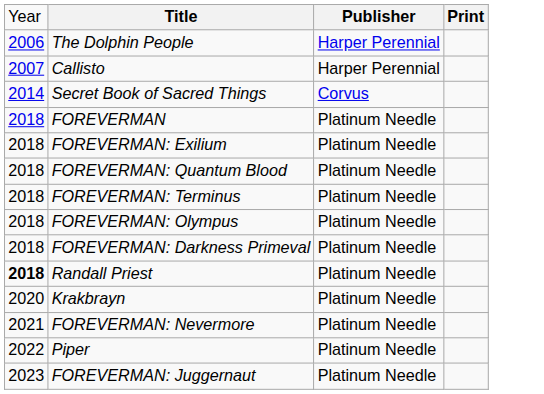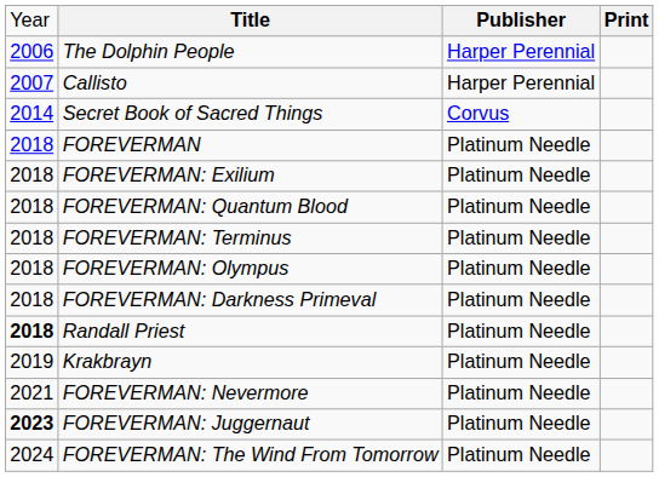Krakbrayn | column 1: 2020 -> 2019
- row: 2022 | Piper | Platinum Needle
FOREVERMAN: Juggernaut | column 1: normal -> bold
+ row: 2024 | FOREVERMAN: The Wind From Tomorrow | Platinum Needle
